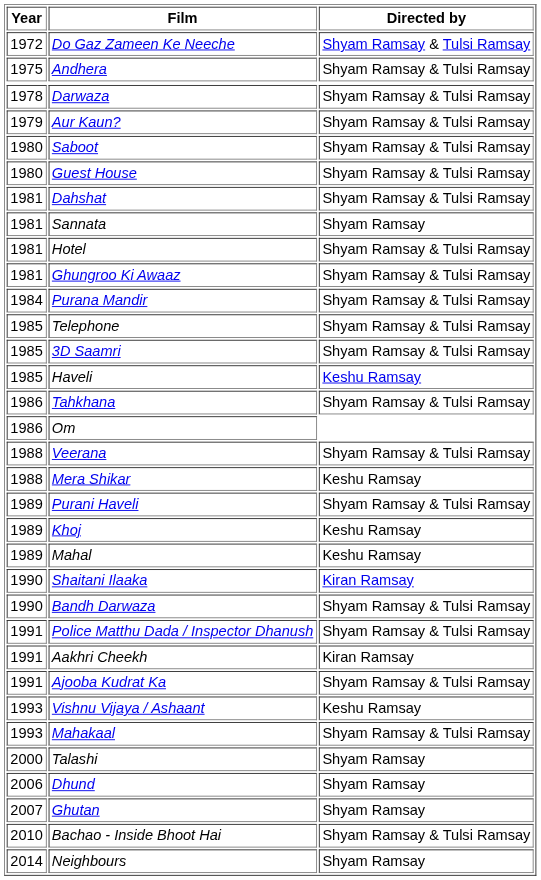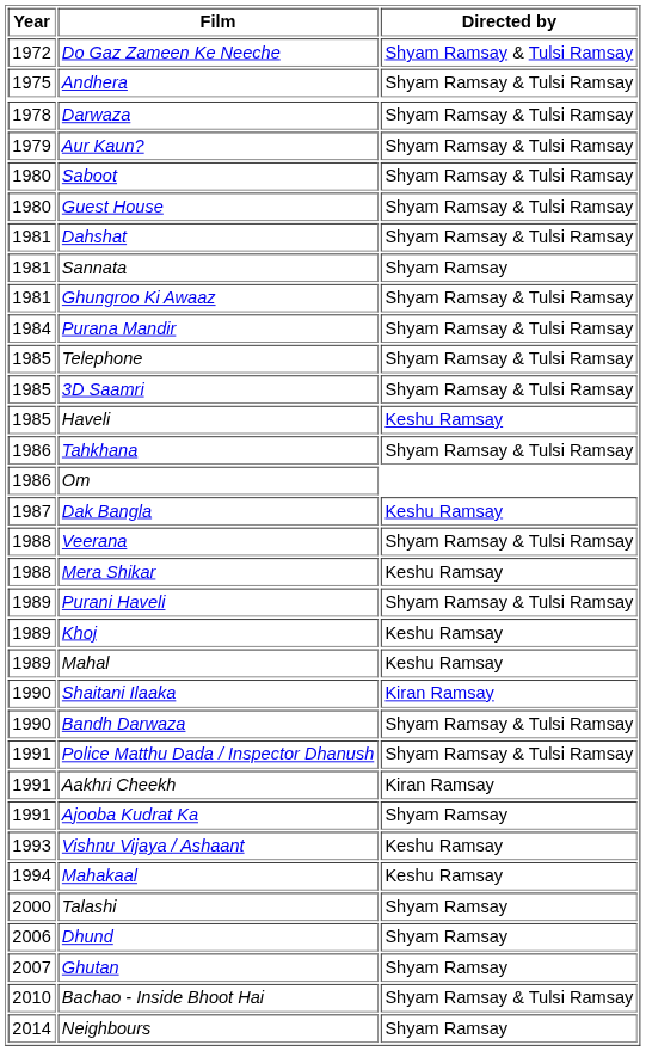- row: 1981 | Hotel | Shyam Ramsay & Tulsi Ramsay
+ row: 1987 | Dak Bangla | Keshu Ramsay
Ajooba Kudrat Ka | Directed by: Shyam Ramsay & Tulsi Ramsay -> Shyam Ramsay
Mahakaal | Year: 1993 -> 1994
Mahakaal | Directed by: Shyam Ramsay & Tulsi Ramsay -> Keshu Ramsay
